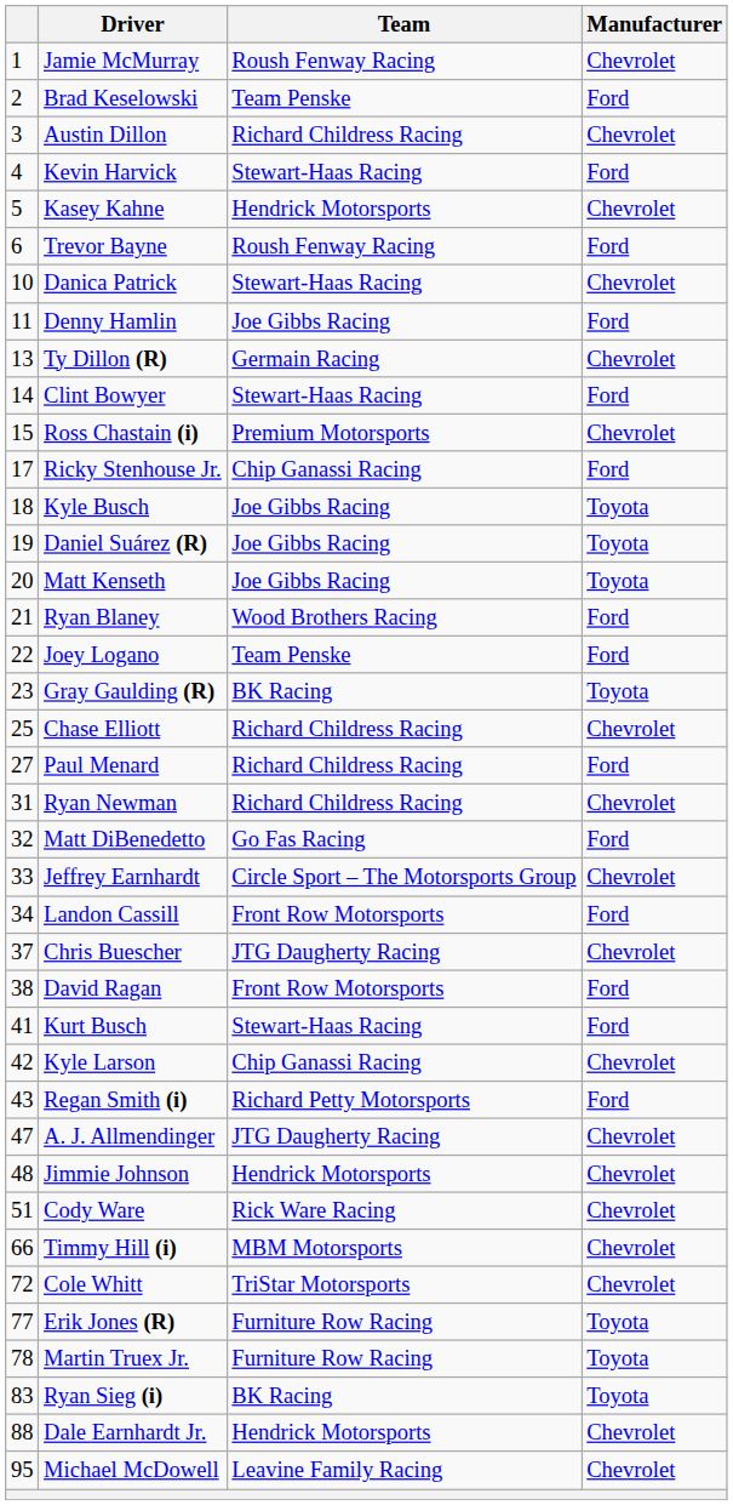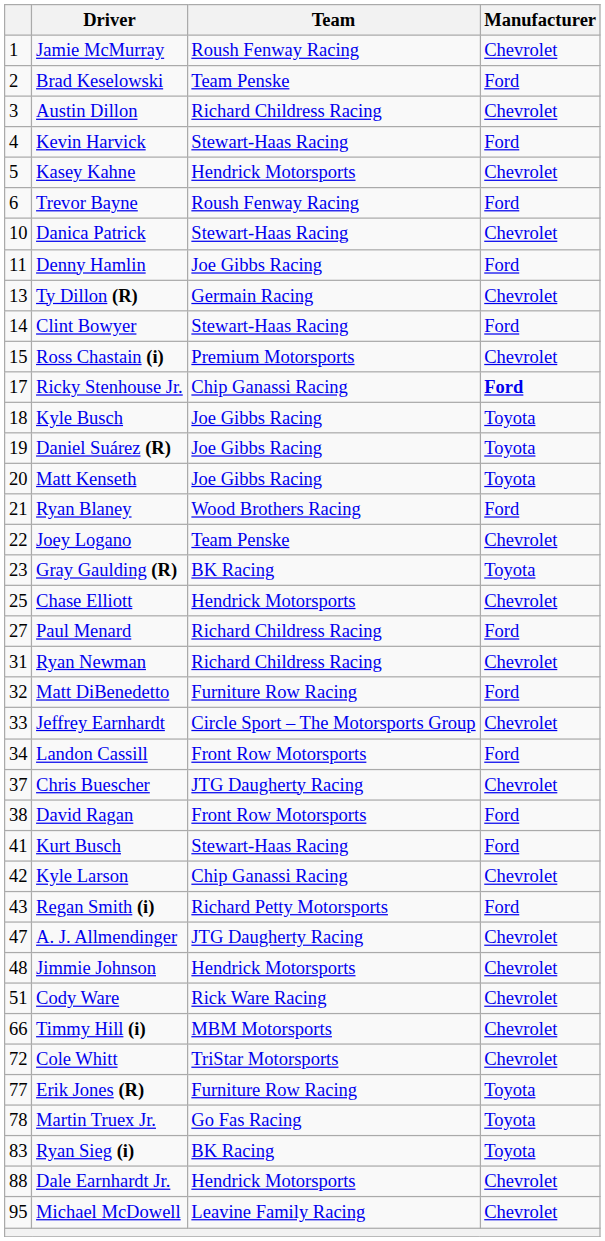Ricky Stenhouse Jr. | Manufacturer: normal -> bold
Joey Logano | Manufacturer: Ford -> Chevrolet
Chase Elliott | Team: Richard Childress Racing -> Hendrick Motorsports
Matt DiBenedetto | Team: Go Fas Racing -> Furniture Row Racing
Martin Truex Jr. | Team: Furniture Row Racing -> Go Fas Racing
